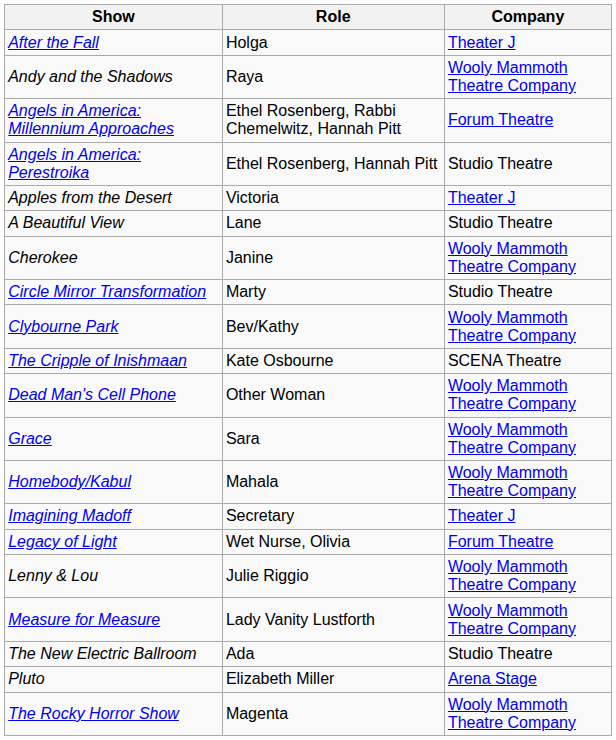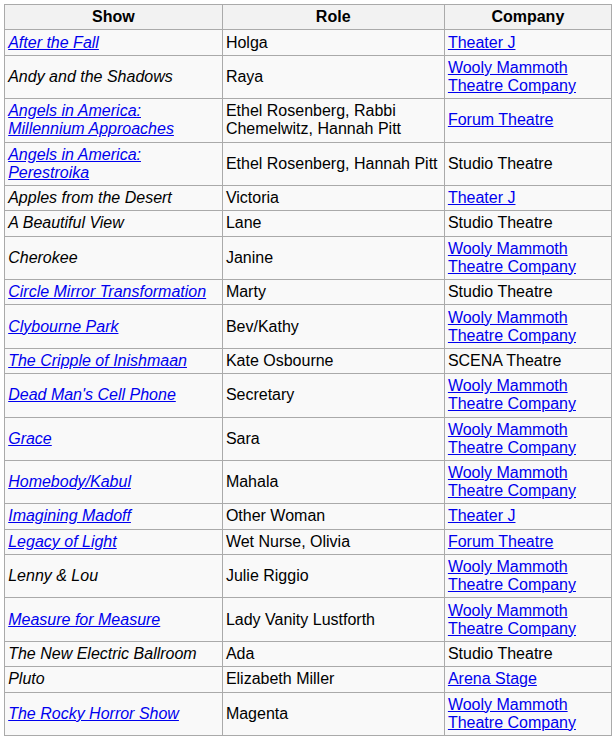Dead Man's Cell Phone | Role: Other Woman -> Secretary
Imagining Madoff | Role: Secretary -> Other Woman
